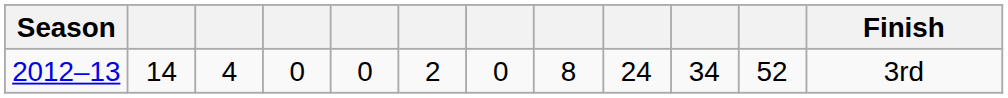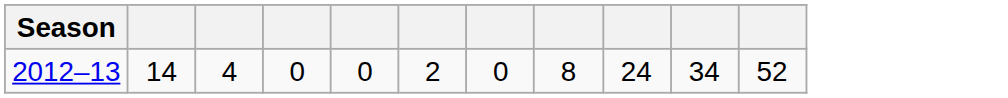- column: Finish | 3rd
